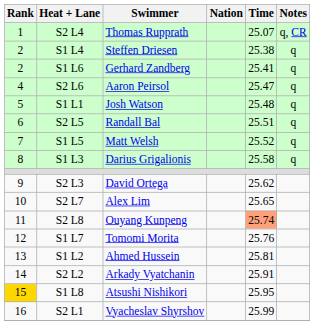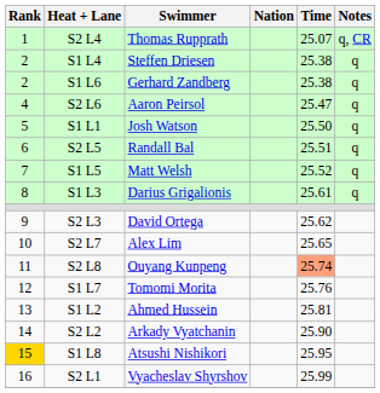S1 L6 | Time: 25.41 -> 25.38
S1 L1 | Time: 25.48 -> 25.50
S1 L3 | Time: 25.58 -> 25.61
S2 L2 | Time: 25.91 -> 25.90
